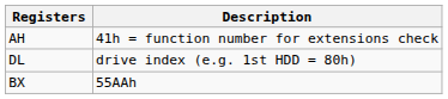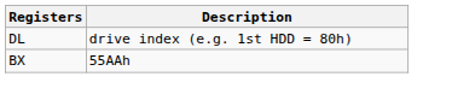- row: AH | 41h = function number for extensions check
